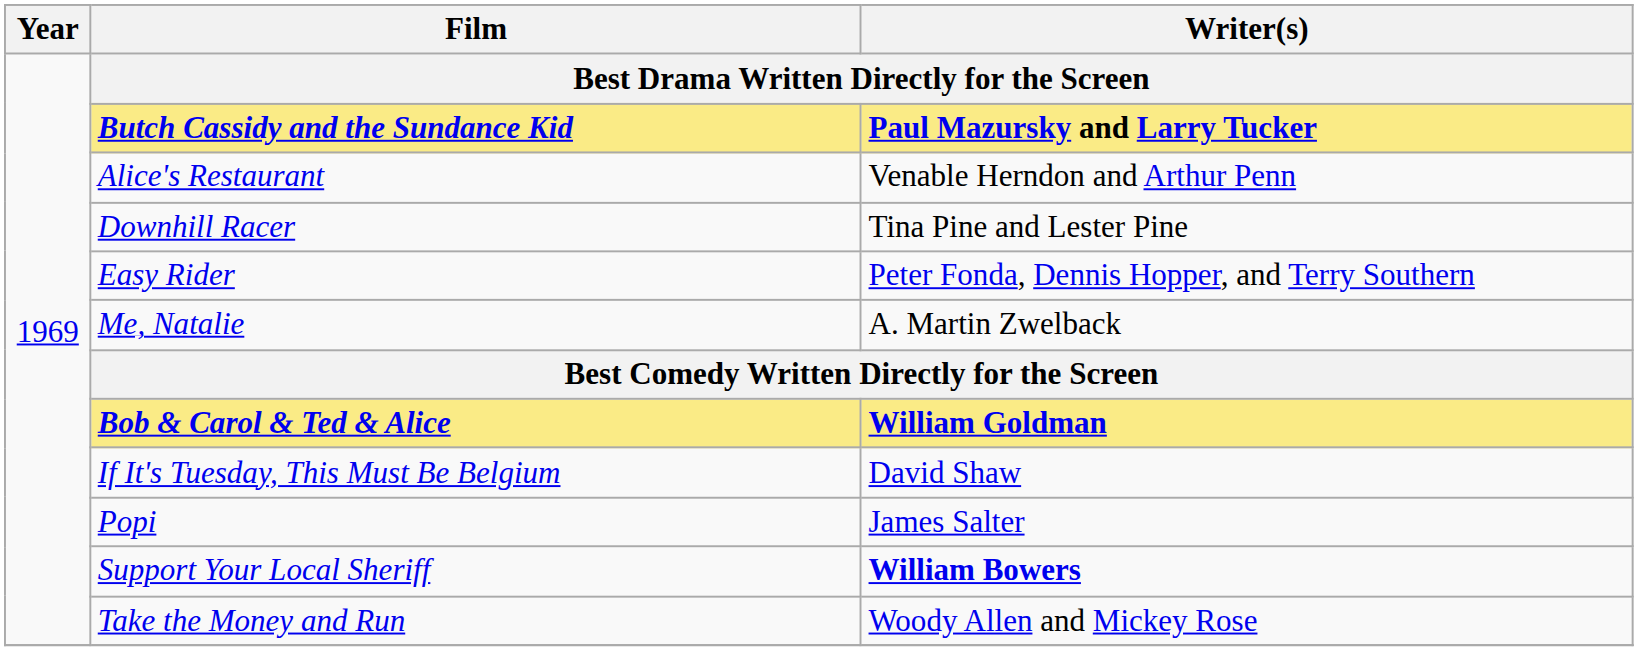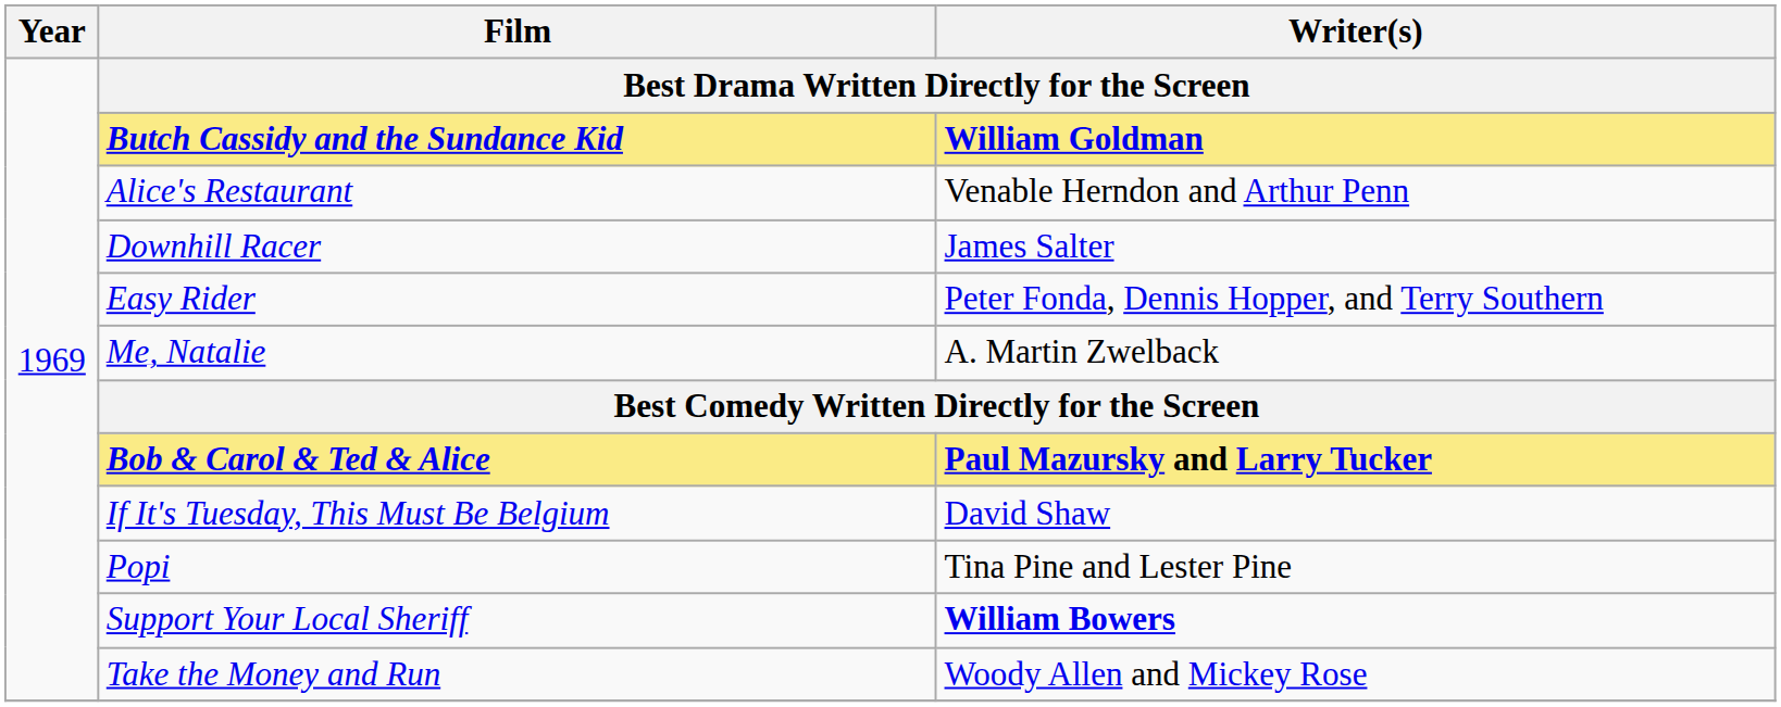Butch Cassidy and the Sundance Kid | Writer(s): Paul Mazursky and Larry Tucker -> William Goldman
Downhill Racer | Writer(s): Tina Pine and Lester Pine -> James Salter
Bob & Carol & Ted & Alice | Writer(s): William Goldman -> Paul Mazursky and Larry Tucker
Popi | Writer(s): James Salter -> Tina Pine and Lester Pine
